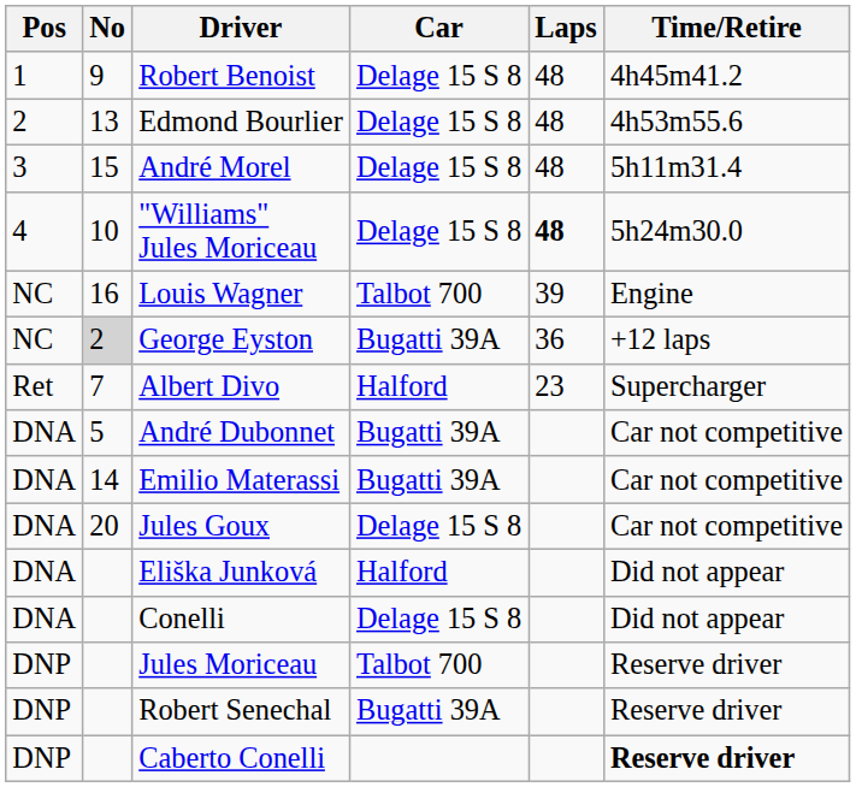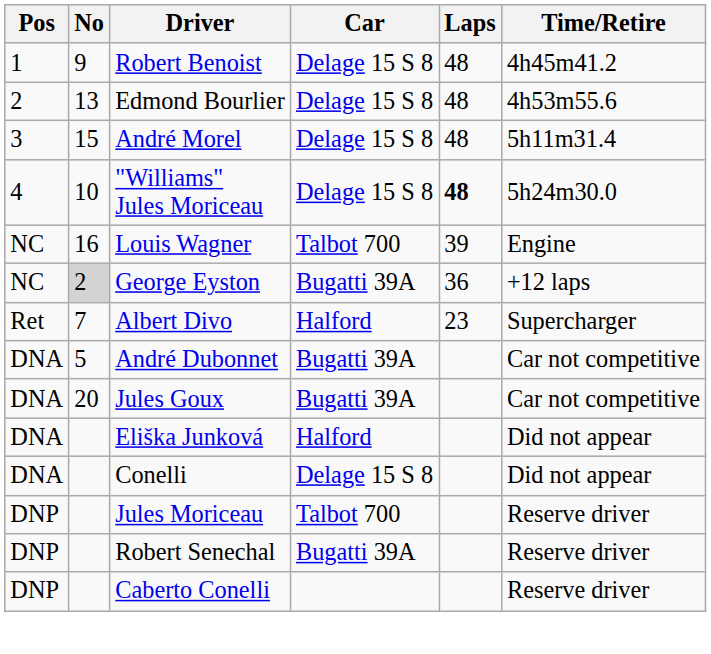- row: DNA | 14 | Emilio Materassi | Bugatti 39A | Car not competitive
Jules Goux | Car: Delage 15 S 8 -> Bugatti 39A
Caberto Conelli | Time/Retire: bold -> normal
